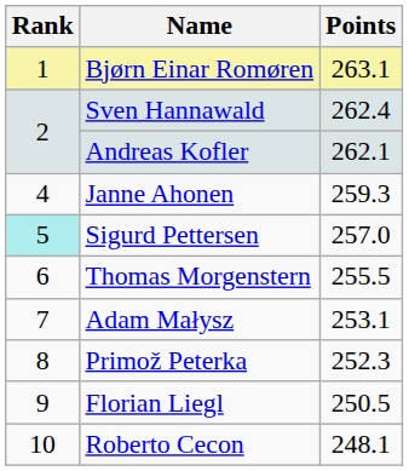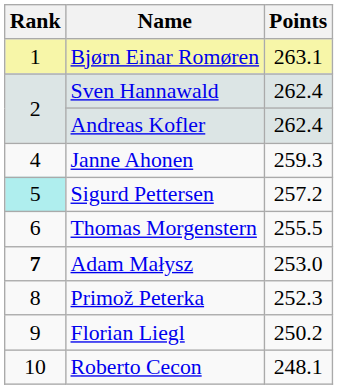Andreas Kofler | Points: 262.1 -> 262.4
Sigurd Pettersen | Points: 257.0 -> 257.2
Adam Małysz | Rank: normal -> bold
Adam Małysz | Points: 253.1 -> 253.0
Florian Liegl | Points: 250.5 -> 250.2
